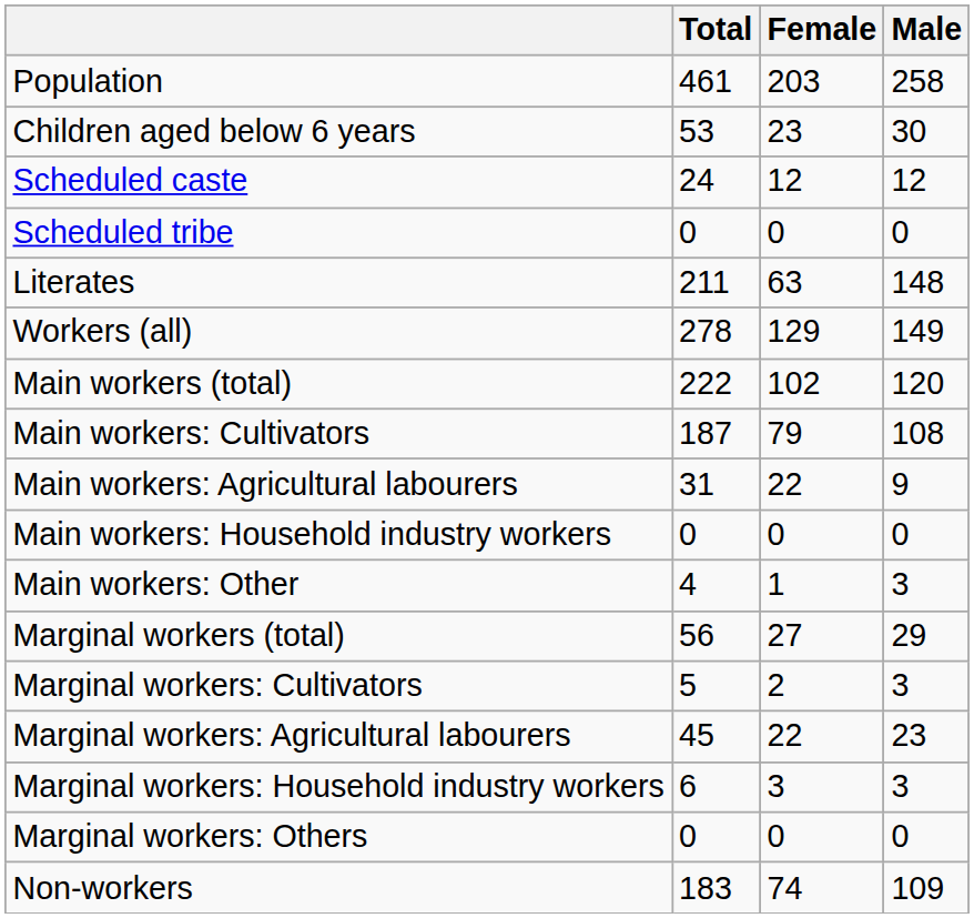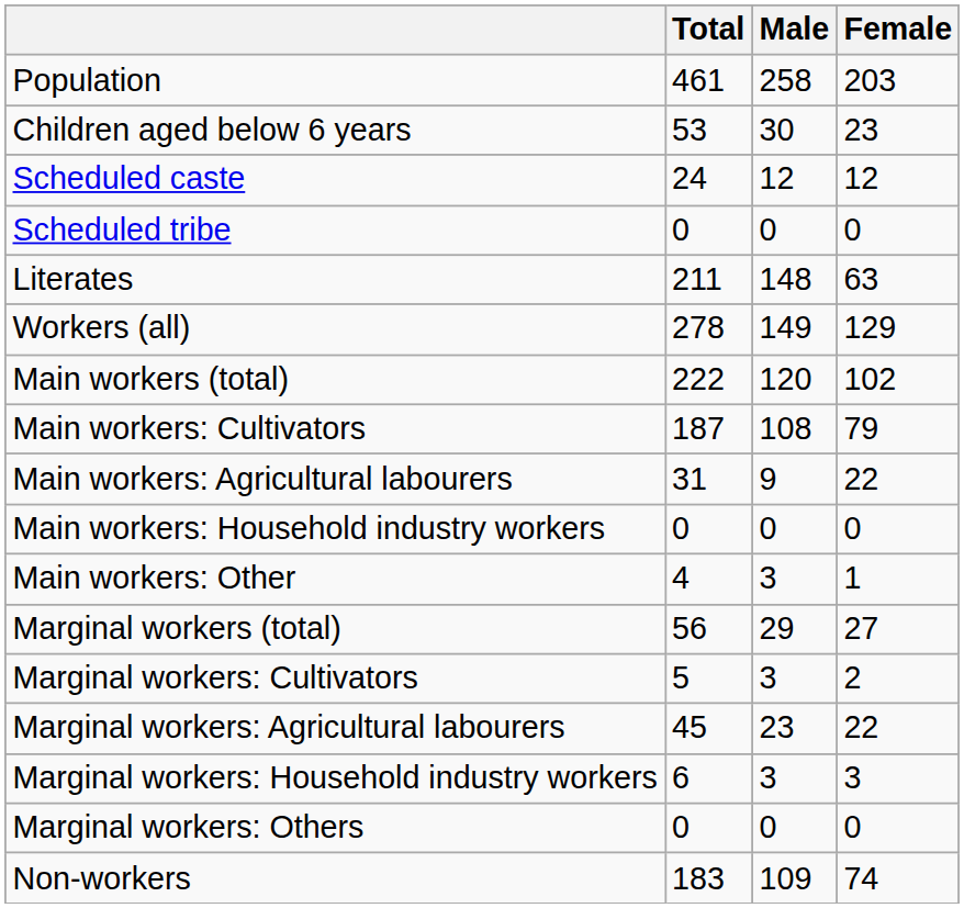columns swapped: Male <-> Female
